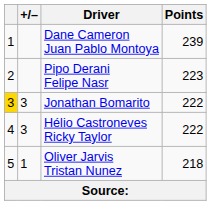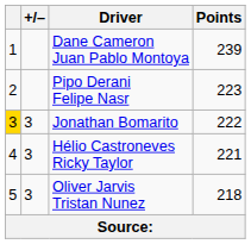Hélio Castroneves Ricky Taylor | Points: 222 -> 221
Oliver Jarvis Tristan Nunez | +/–: 1 -> 3
